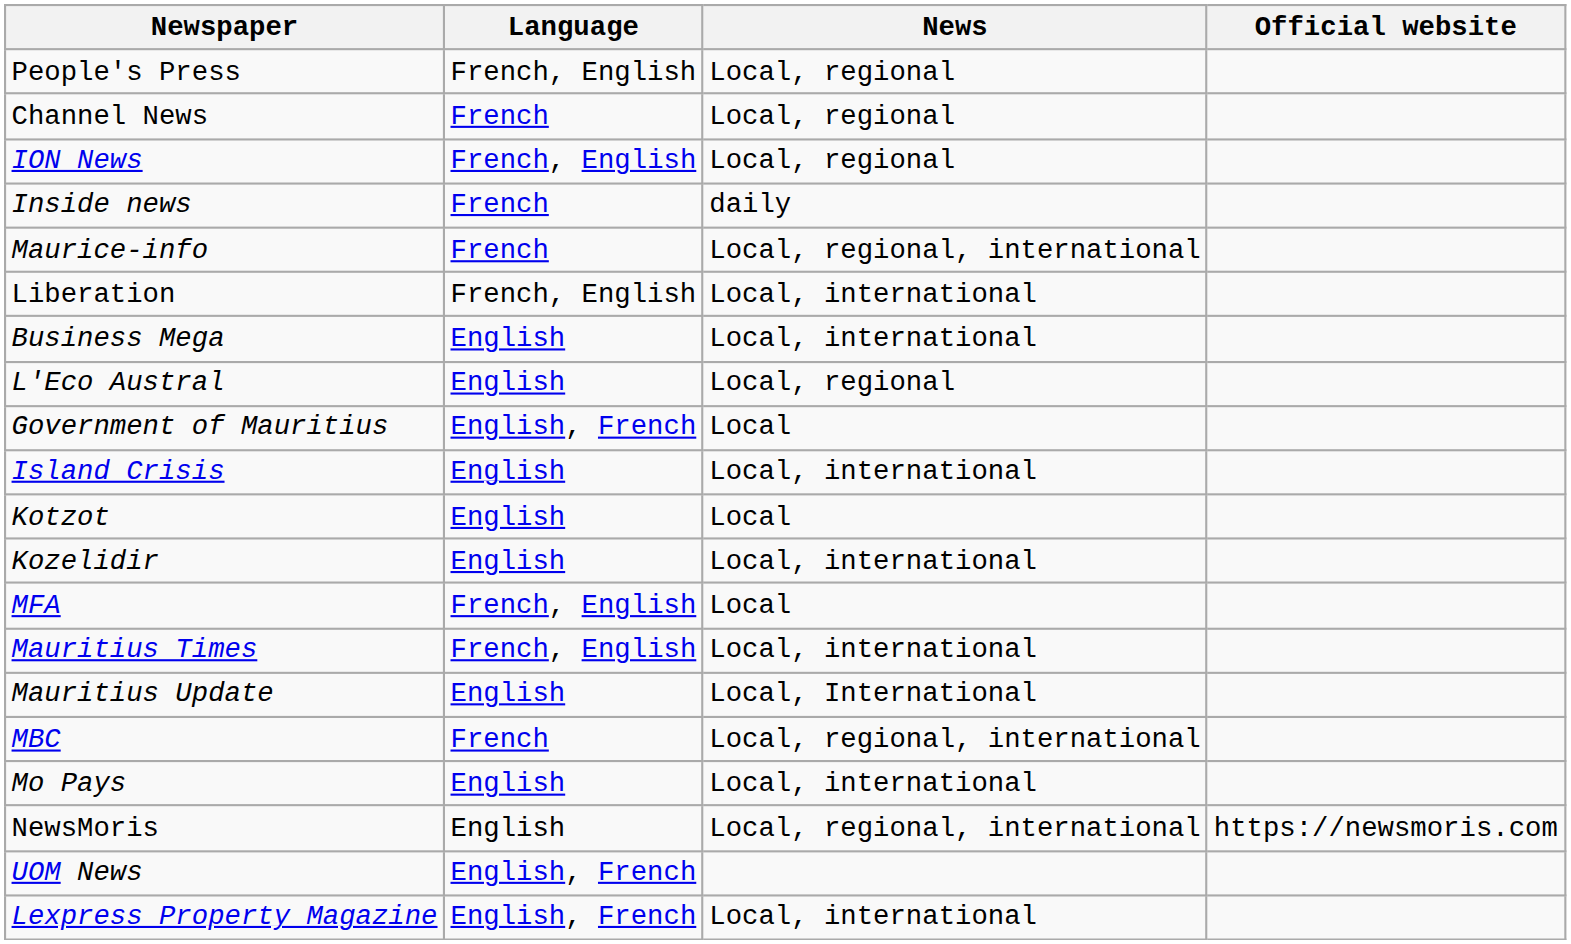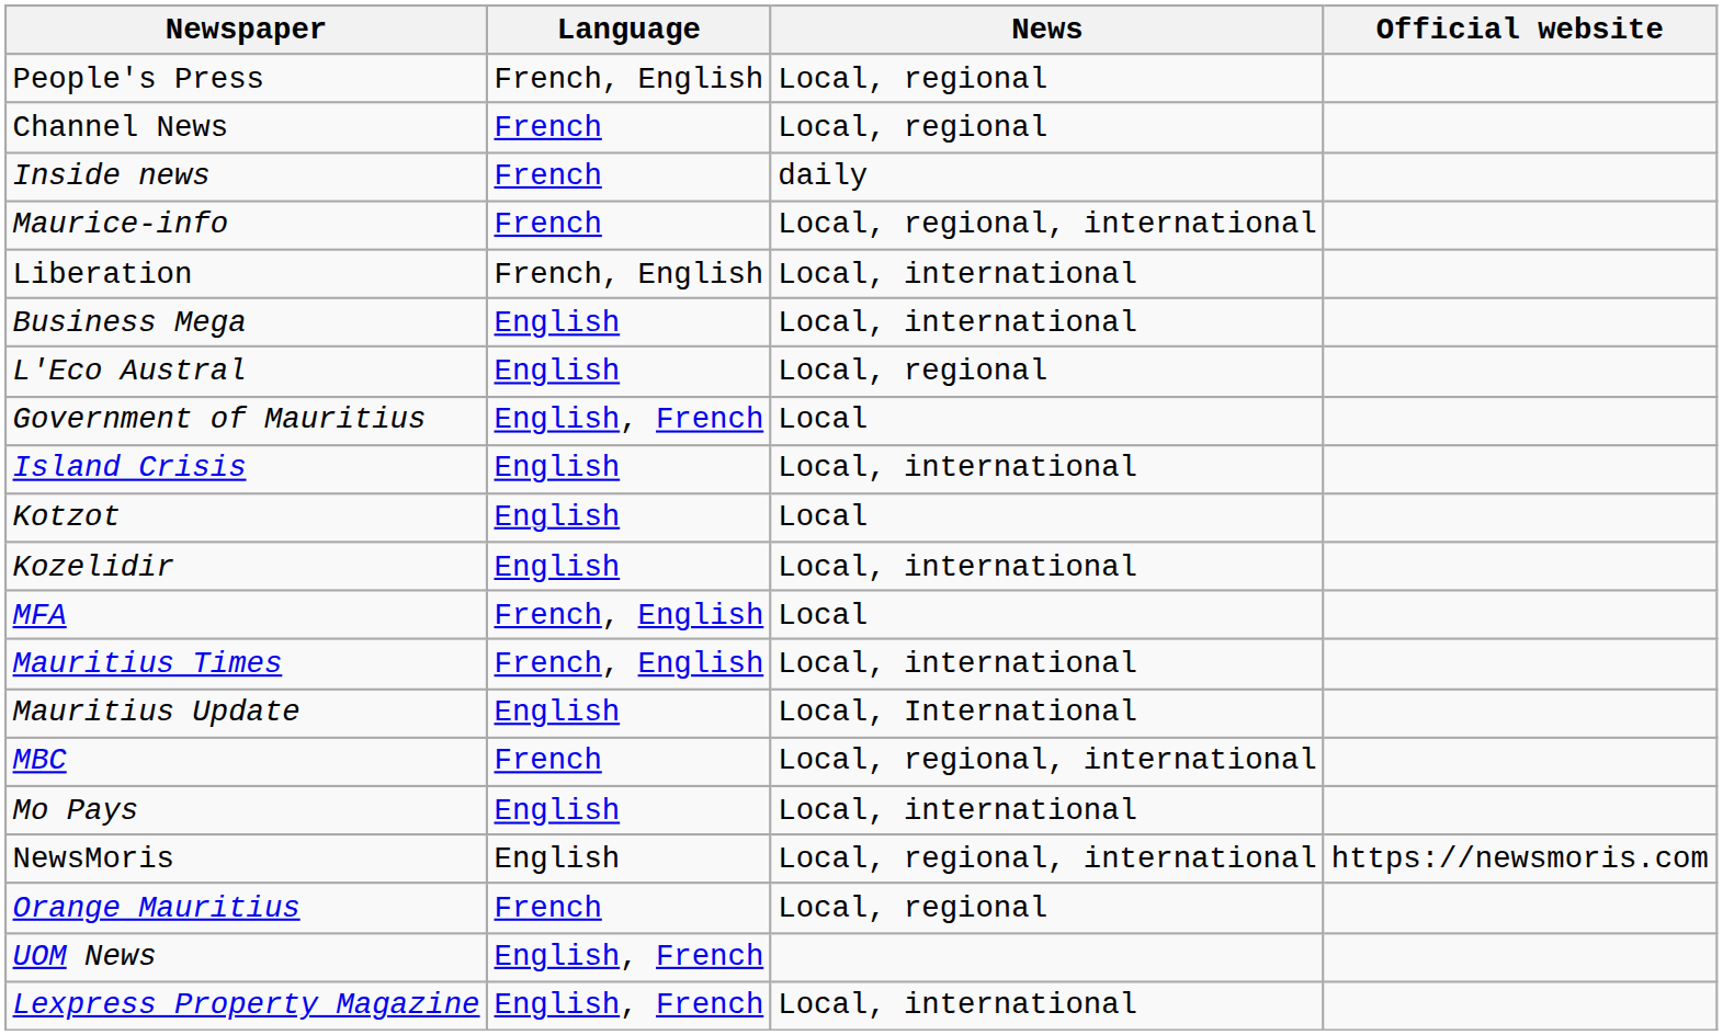- row: ION News | French, English | Local, regional
+ row: Orange Mauritius | French | Local, regional
